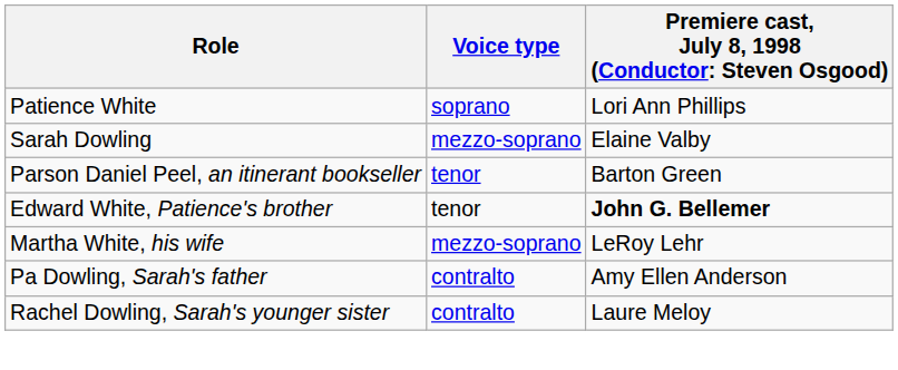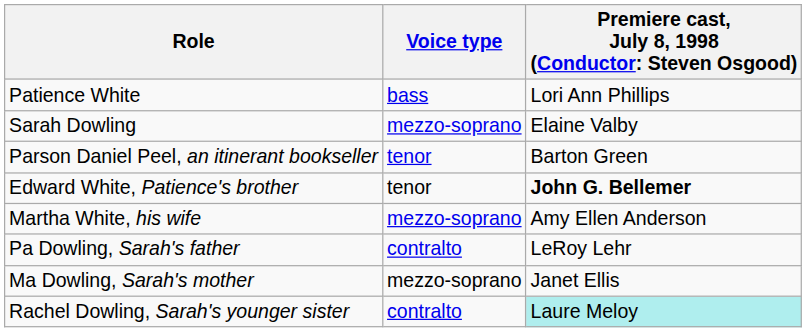Patience White | Voice type: soprano -> bass
Martha White, his wife | column 3: LeRoy Lehr -> Amy Ellen Anderson
Pa Dowling, Sarah's father | column 3: Amy Ellen Anderson -> LeRoy Lehr
+ row: Ma Dowling, Sarah's mother | mezzo-soprano | Janet Ellis
Rachel Dowling, Sarah's younger sister | column 3: no background -> paleturquoise background
